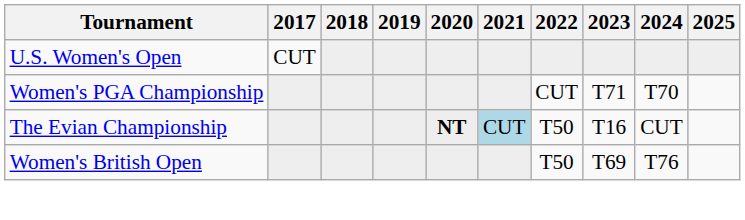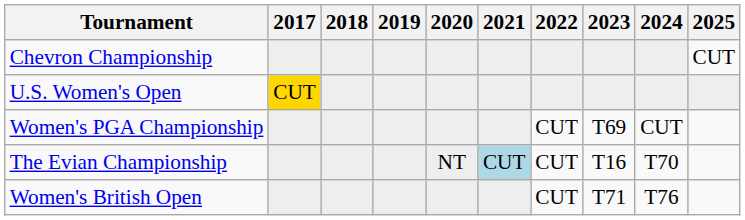+ row: Chevron Championship | CUT
U.S. Women's Open | 2017: no background -> gold background
Women's PGA Championship | 2023: T71 -> T69
Women's PGA Championship | 2024: T70 -> CUT
The Evian Championship | 2020: bold -> normal
The Evian Championship | 2022: T50 -> CUT
The Evian Championship | 2024: CUT -> T70
Women's British Open | 2022: T50 -> CUT
Women's British Open | 2023: T69 -> T71
